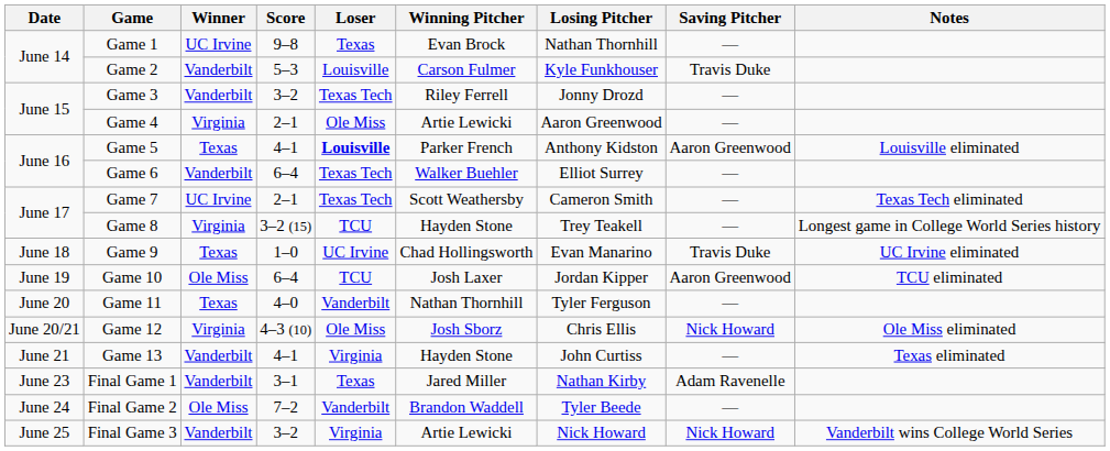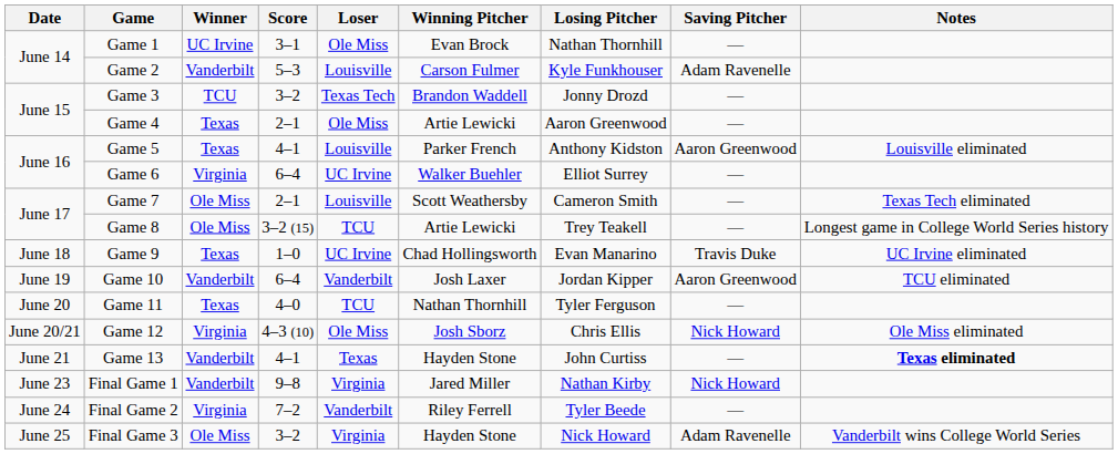Game 1 | Score: 9–8 -> 3–1
Game 1 | Loser: Texas -> Ole Miss
Game 2 | Saving Pitcher: Travis Duke -> Adam Ravenelle
Game 3 | Winner: Vanderbilt -> TCU
Game 3 | Winning Pitcher: Riley Ferrell -> Brandon Waddell
Game 4 | Winner: Virginia -> Texas
Game 5 | Loser: bold -> normal
Game 6 | Winner: Vanderbilt -> Virginia
Game 6 | Loser: Texas Tech -> UC Irvine
Game 7 | Winner: UC Irvine -> Ole Miss
Game 7 | Loser: Texas Tech -> Louisville
Game 8 | Winner: Virginia -> Ole Miss
Game 8 | Winning Pitcher: Hayden Stone -> Artie Lewicki
Game 10 | Winner: Ole Miss -> Vanderbilt
Game 10 | Loser: TCU -> Vanderbilt
Game 11 | Loser: Vanderbilt -> TCU
Game 13 | Loser: Virginia -> Texas
Game 13 | Notes: normal -> bold
Final Game 1 | Score: 3–1 -> 9–8
Final Game 1 | Loser: Texas -> Virginia
Final Game 1 | Saving Pitcher: Adam Ravenelle -> Nick Howard
Final Game 2 | Winner: Ole Miss -> Virginia
Final Game 2 | Winning Pitcher: Brandon Waddell -> Riley Ferrell
Final Game 3 | Winner: Vanderbilt -> Ole Miss
Final Game 3 | Winning Pitcher: Artie Lewicki -> Hayden Stone
Final Game 3 | Saving Pitcher: Nick Howard -> Adam Ravenelle
